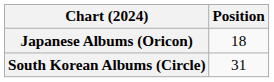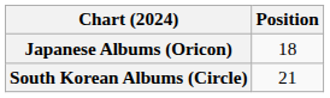South Korean Albums (Circle) | Position: 31 -> 21
